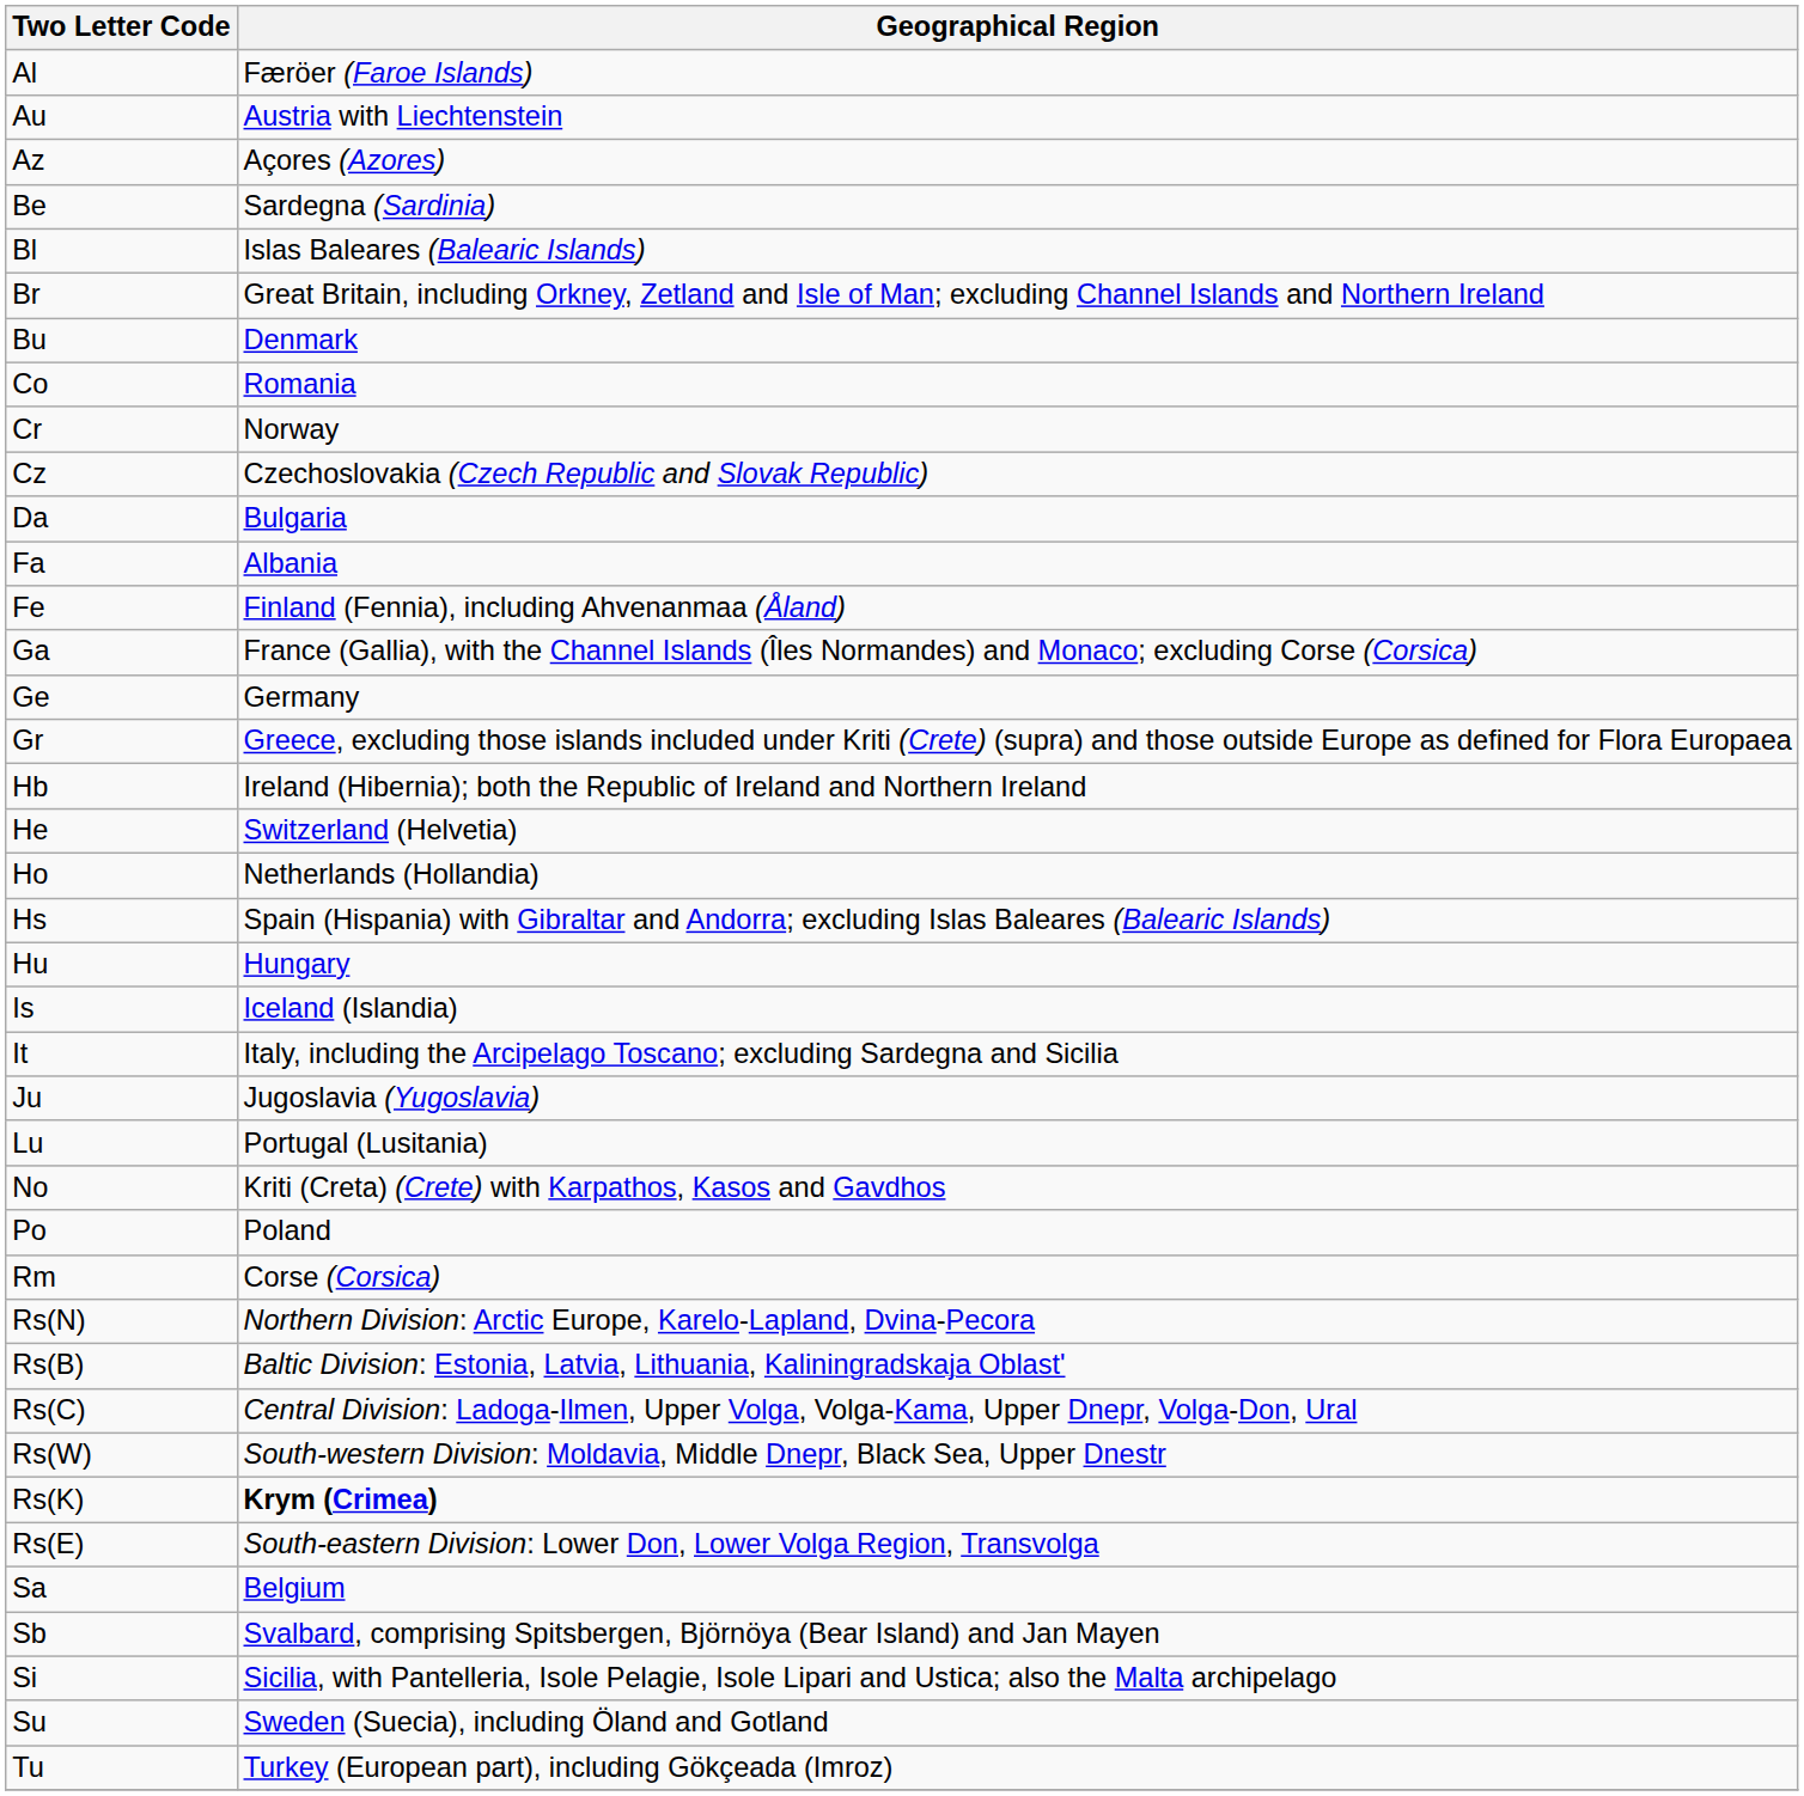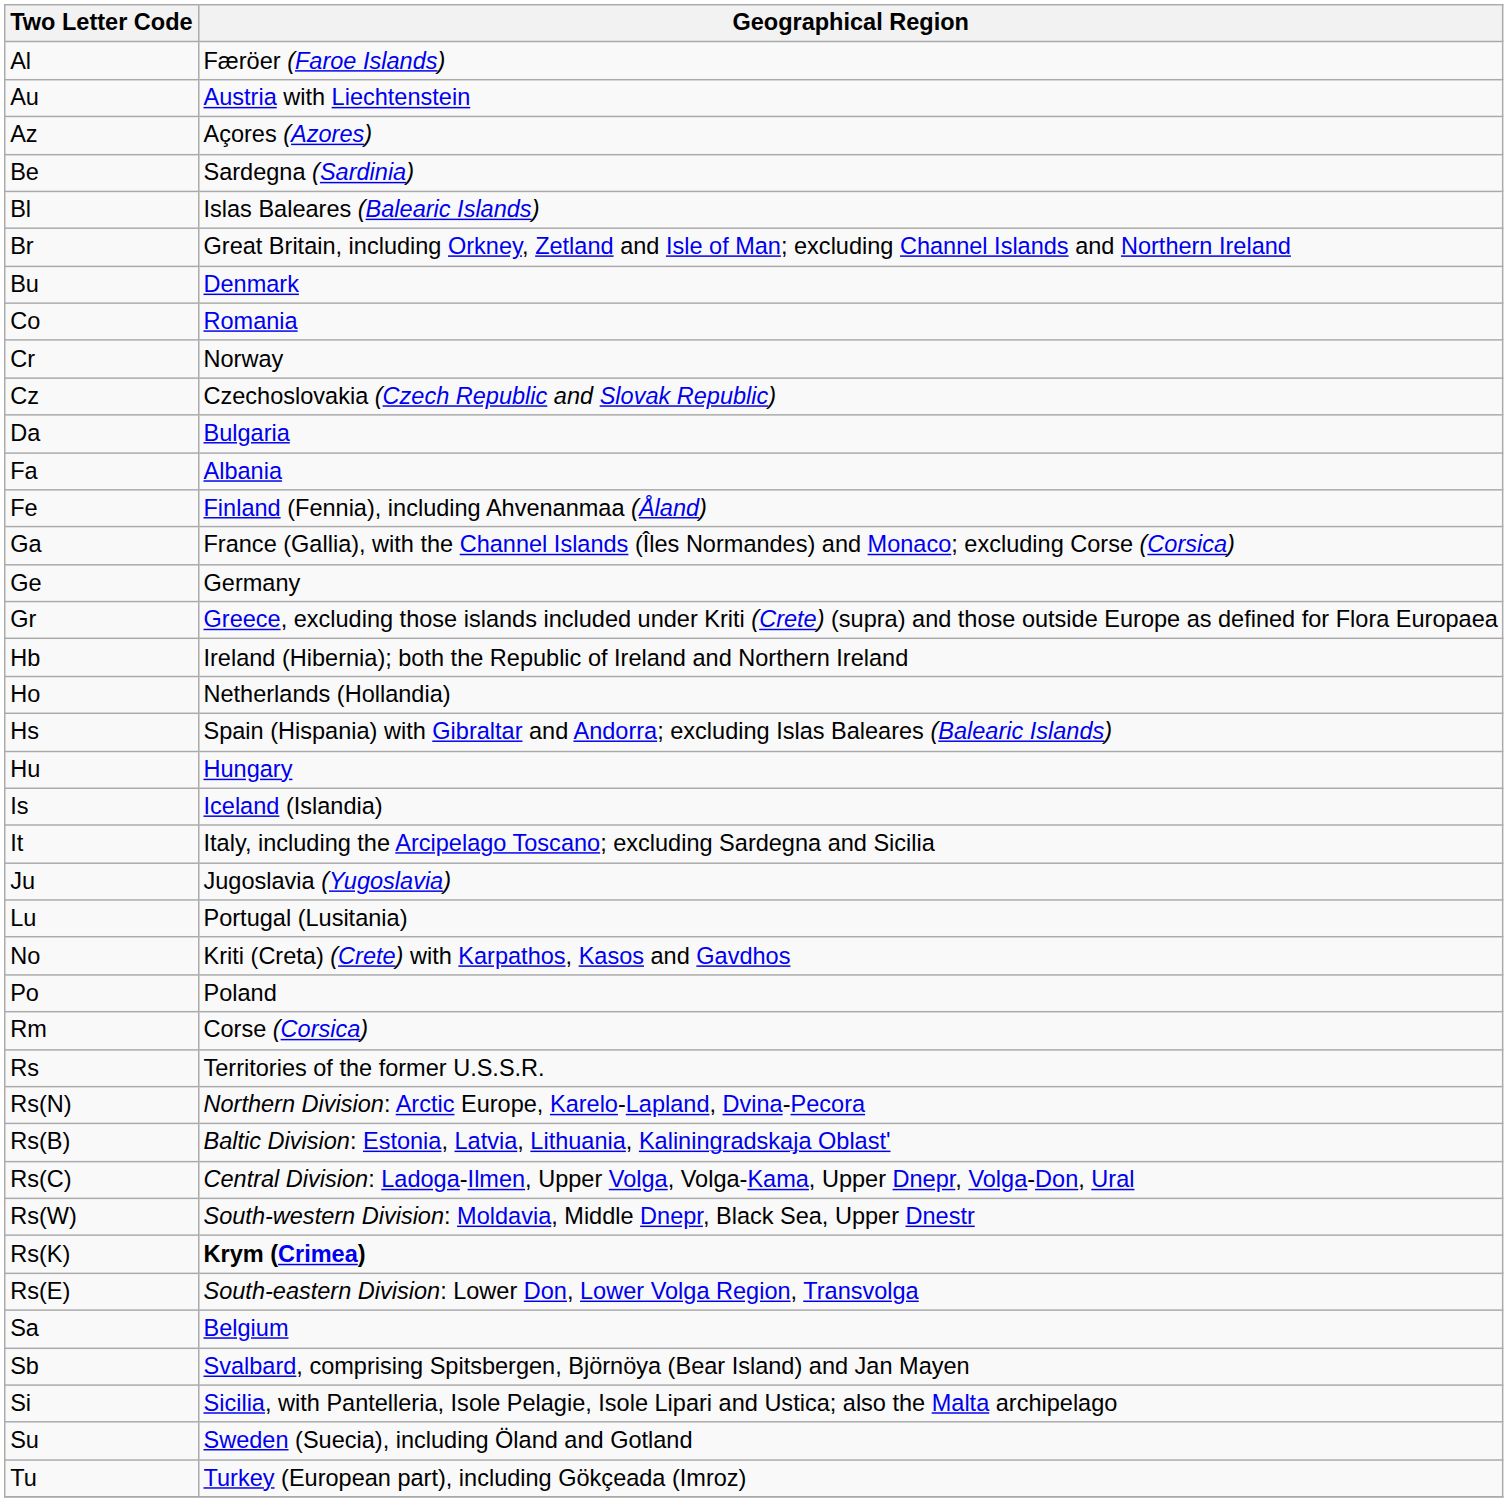- row: He | Switzerland (Helvetia)
+ row: Rs | Territories of the former U.S.S.R.
